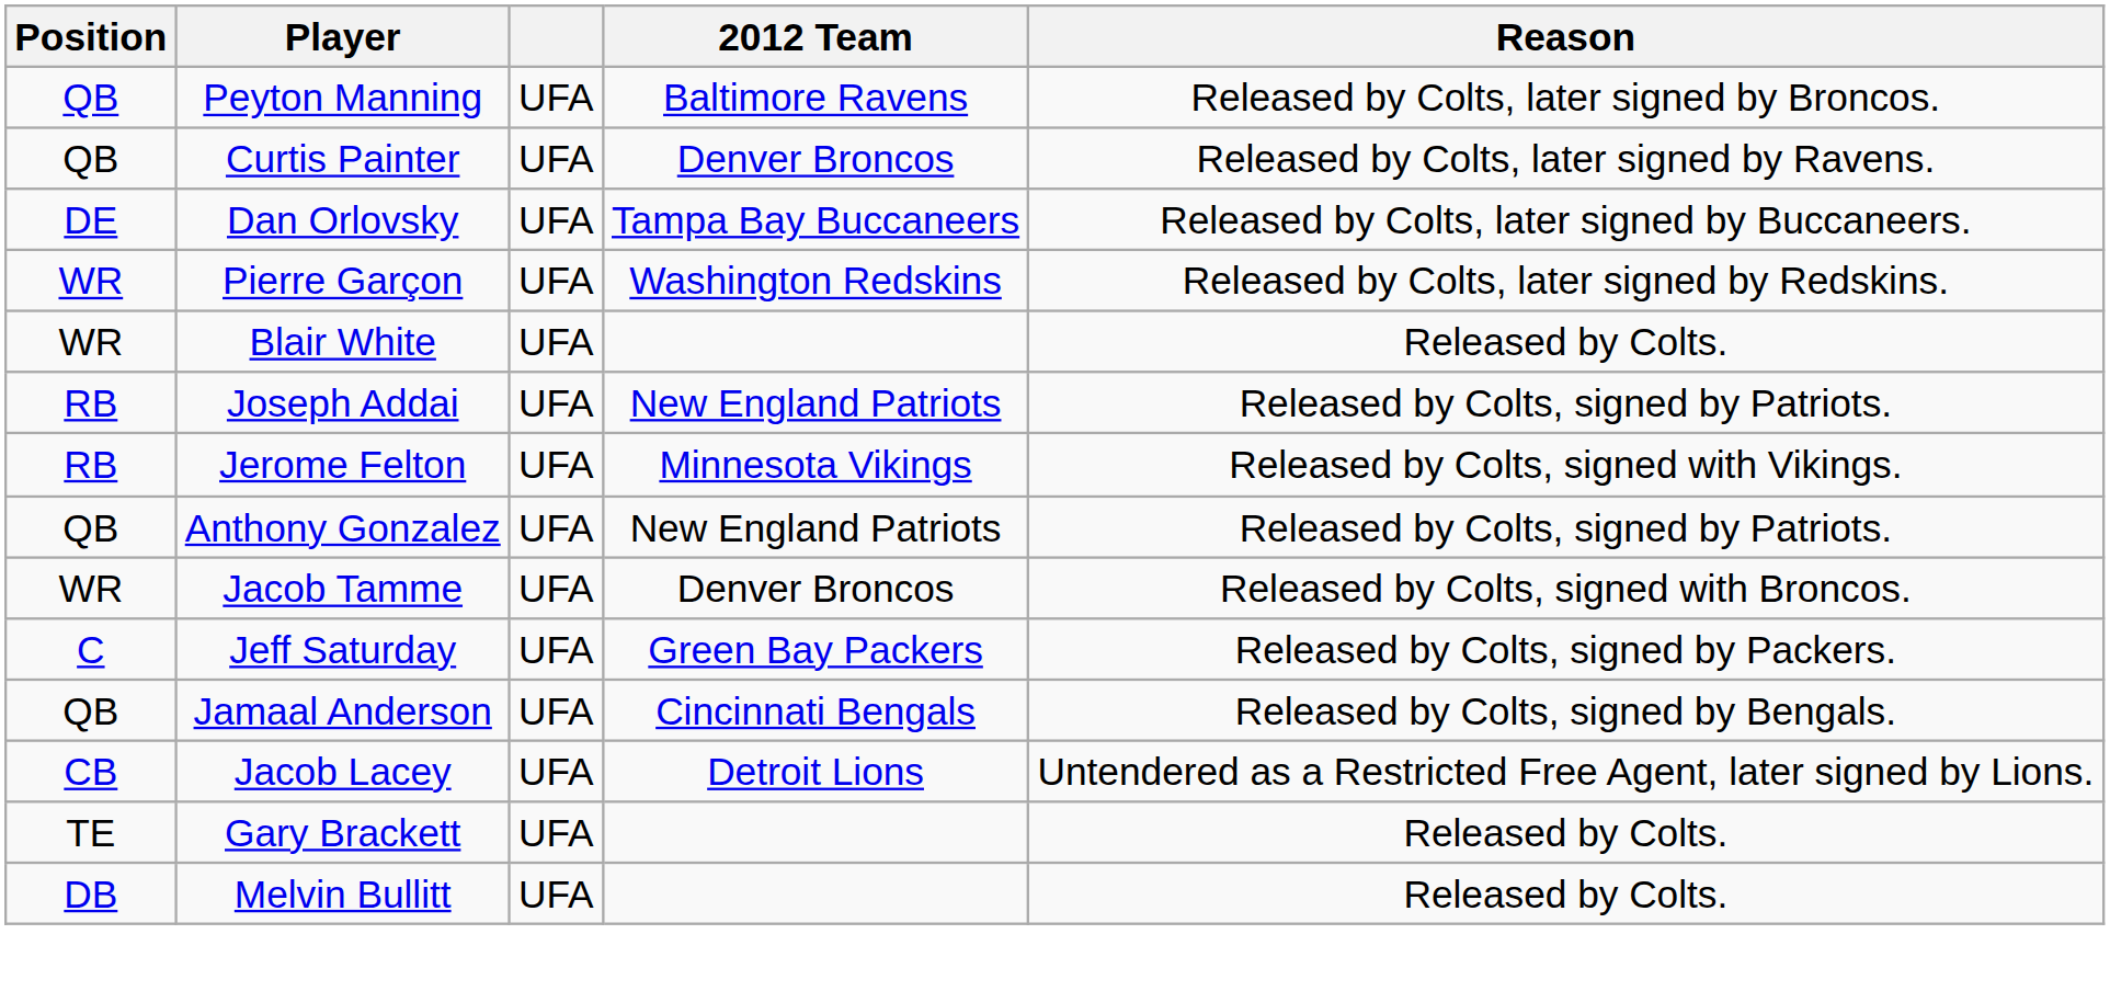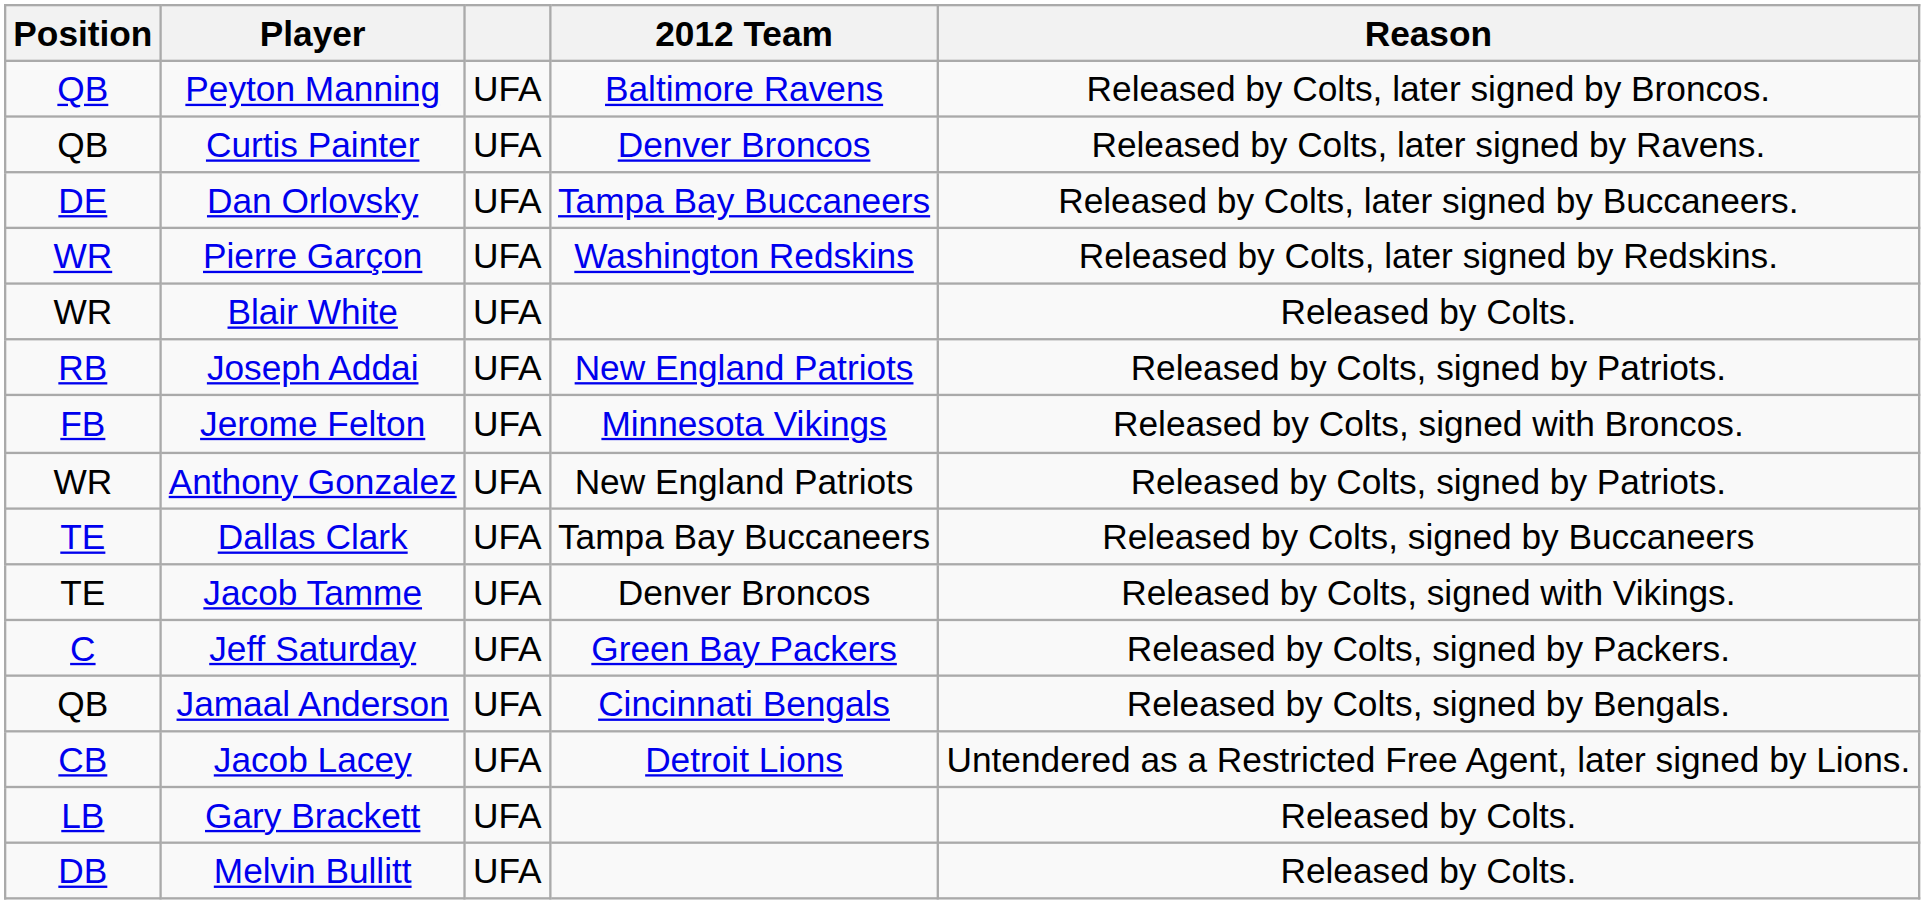Jerome Felton | Position: RB -> FB
Jerome Felton | Reason: Released by Colts, signed with Vikings. -> Released by Colts, signed with Broncos.
Anthony Gonzalez | Position: QB -> WR
+ row: TE | Dallas Clark | UFA | Tampa Bay Buccaneers | Released by Colts, signed by Buccaneers
Jacob Tamme | Position: WR -> TE
Jacob Tamme | Reason: Released by Colts, signed with Broncos. -> Released by Colts, signed with Vikings.
Gary Brackett | Position: TE -> LB
